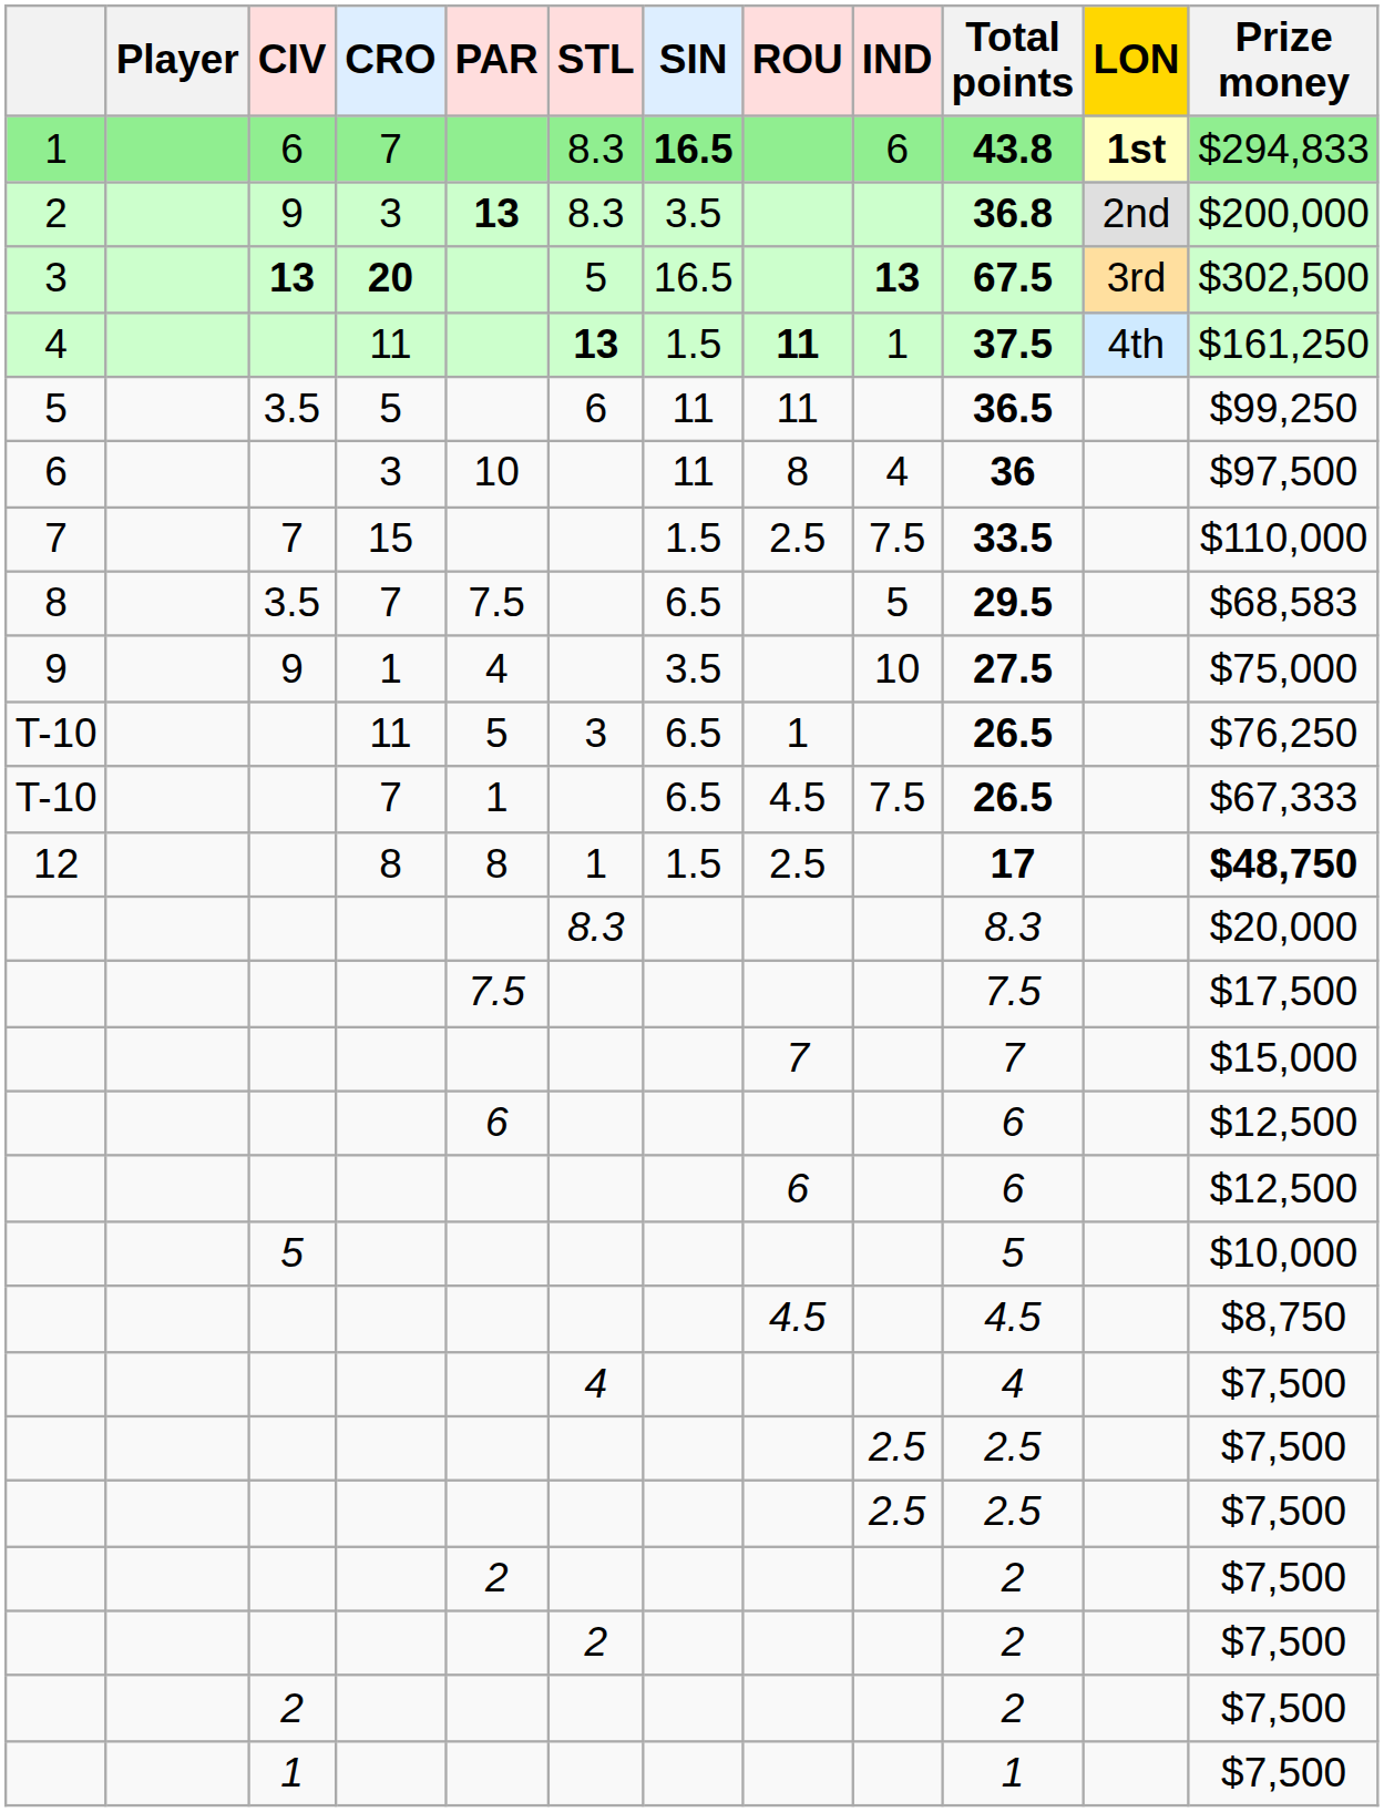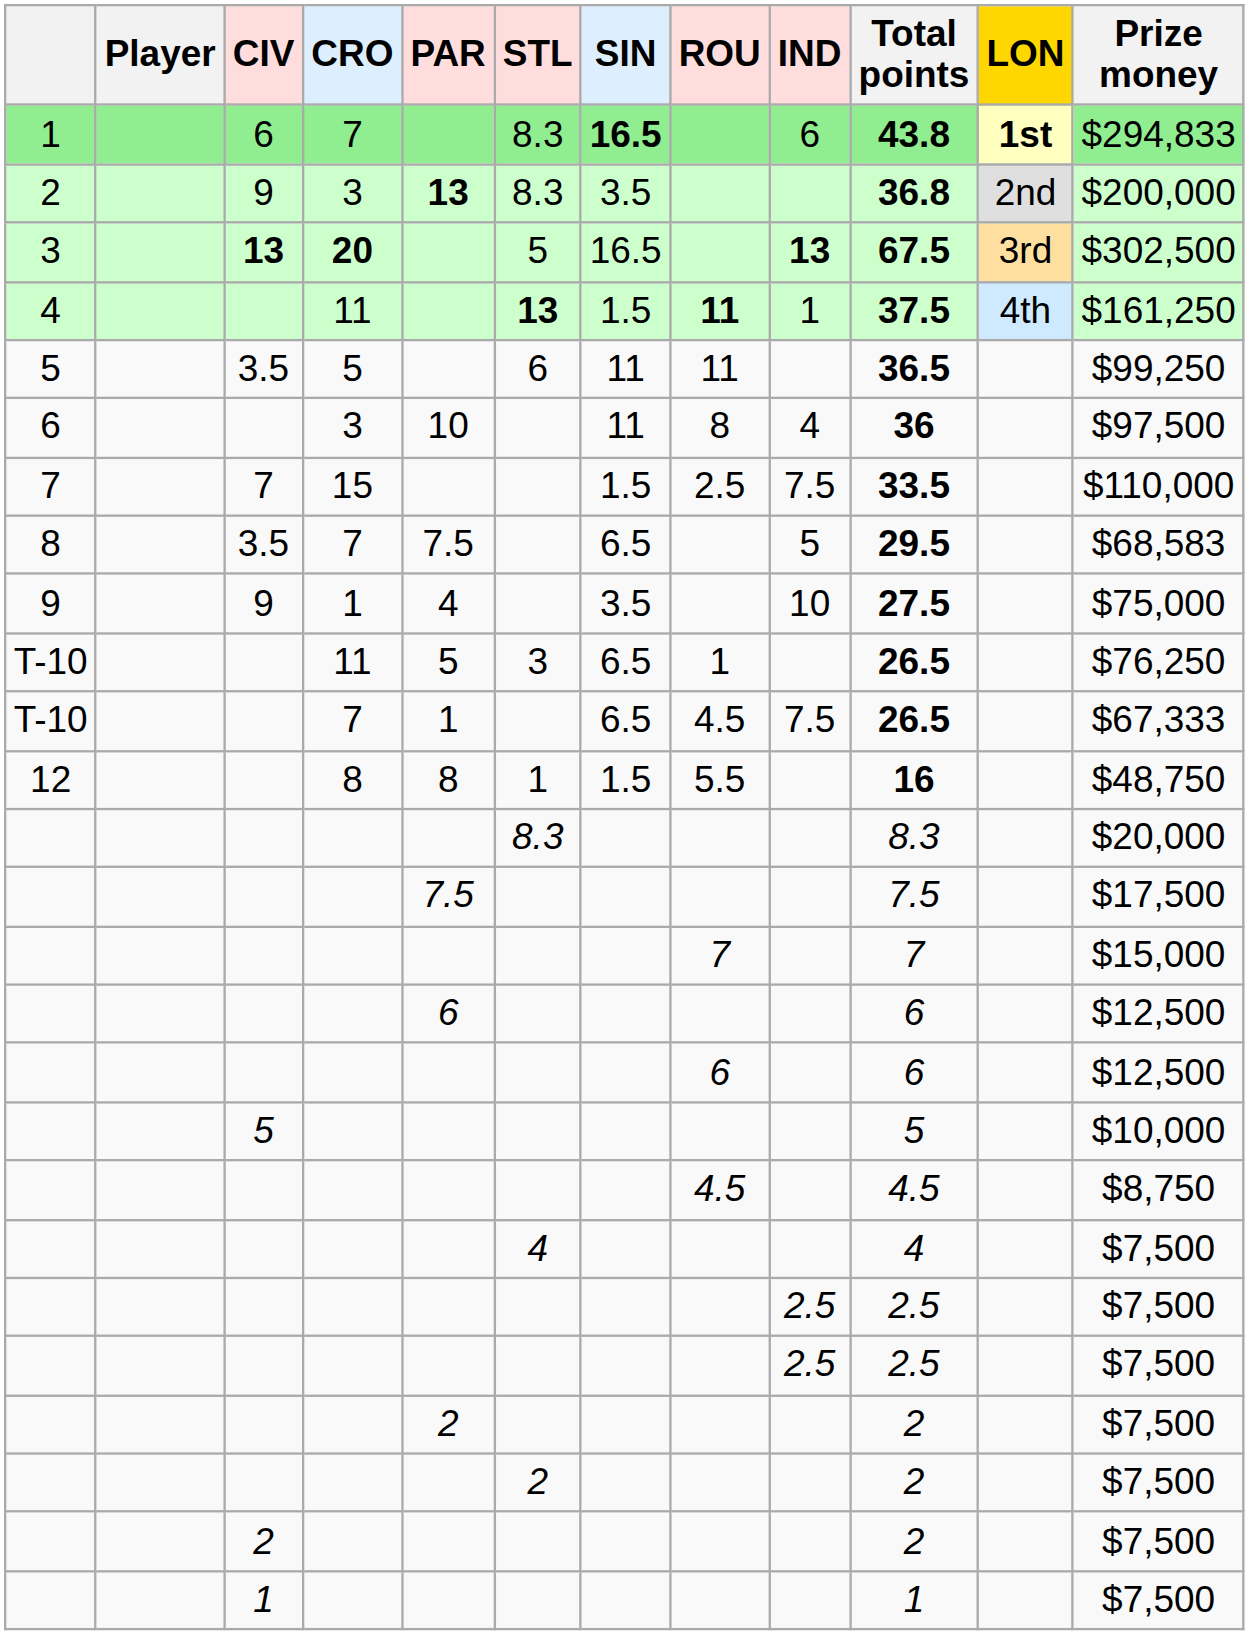12 | ROU: 2.5 -> 5.5
12 | Total points: 17 -> 16
12 | Prize money: bold -> normal
